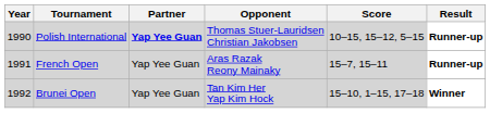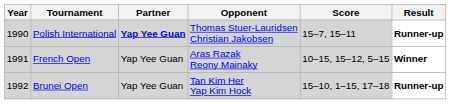Polish International | Score: 10–15, 15–12, 5–15 -> 15–7, 15–11
French Open | Score: 15–7, 15–11 -> 10–15, 15–12, 5–15
French Open | Result: Runner-up -> Winner
Brunei Open | Result: Winner -> Runner-up
